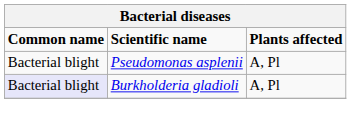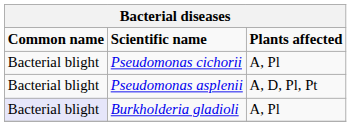+ row: Bacterial blight | Pseudomonas cichorii | A, Pl
Pseudomonas asplenii | Plants affected: A, Pl -> A, D, Pl, Pt
